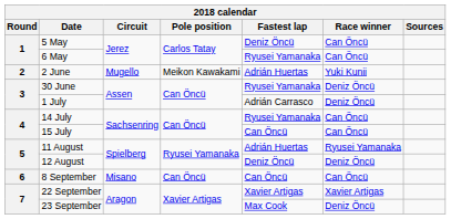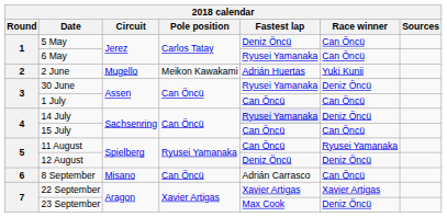1 July | Fastest lap: Adrián Carrasco -> Can Öncü
1 July | Race winner: Deniz Öncü -> Can Öncü
14 July | Fastest lap: no background -> lavender background
14 July | Race winner: Can Öncü -> Deniz Öncü
11 August | Fastest lap: Adrián Huertas -> Can Öncü
8 September | Fastest lap: Can Öncü -> Adrián Carrasco
